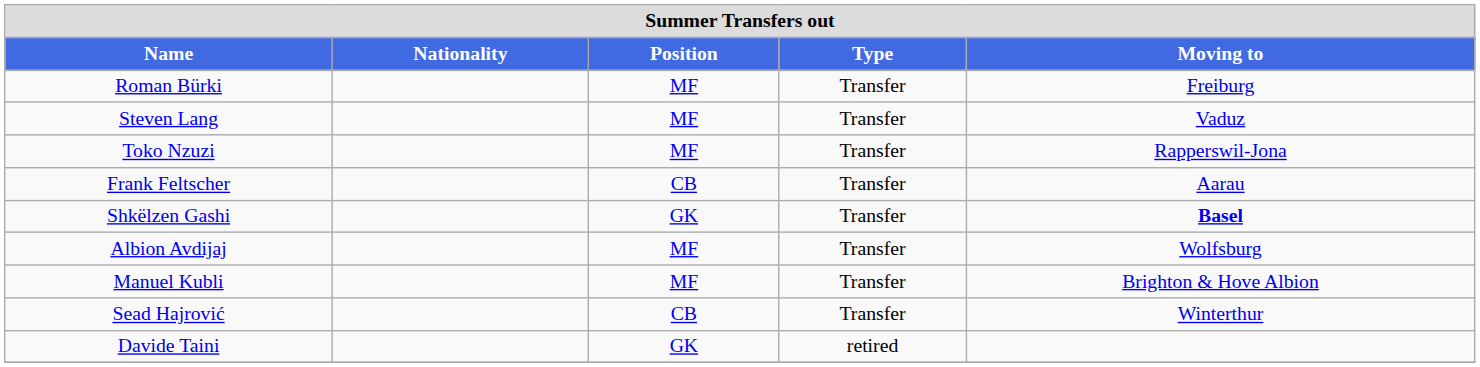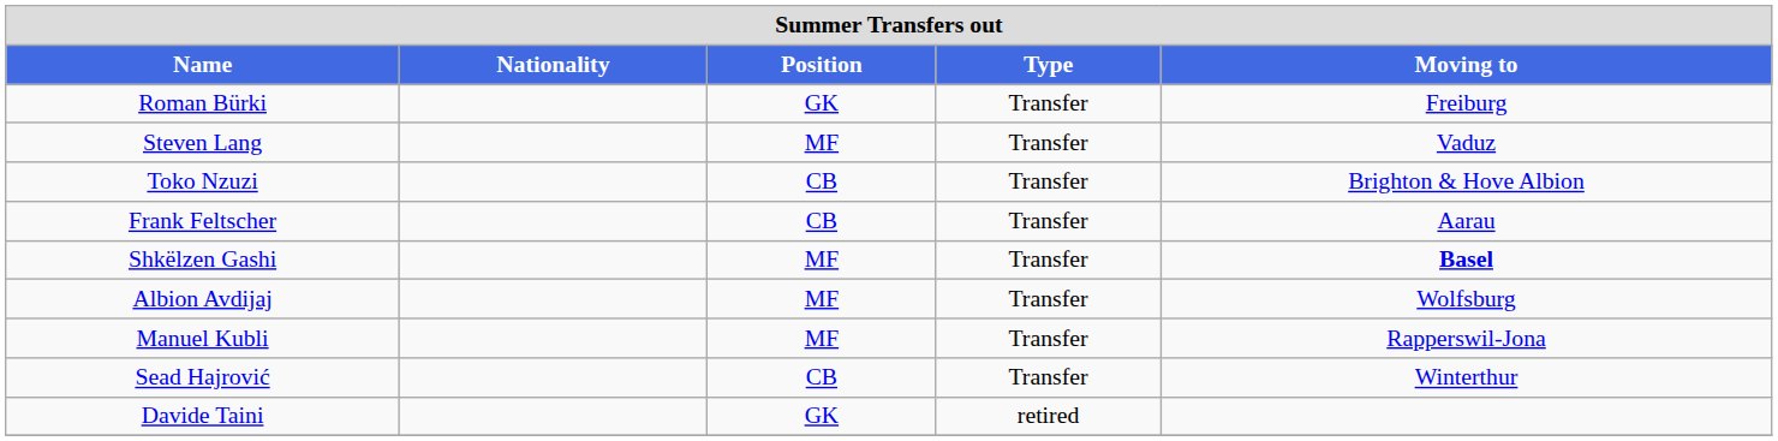Roman Bürki | Position: MF -> GK
Toko Nzuzi | Position: MF -> CB
Toko Nzuzi | Moving to: Rapperswil-Jona -> Brighton & Hove Albion
Shkëlzen Gashi | Position: GK -> MF
Manuel Kubli | Moving to: Brighton & Hove Albion -> Rapperswil-Jona
